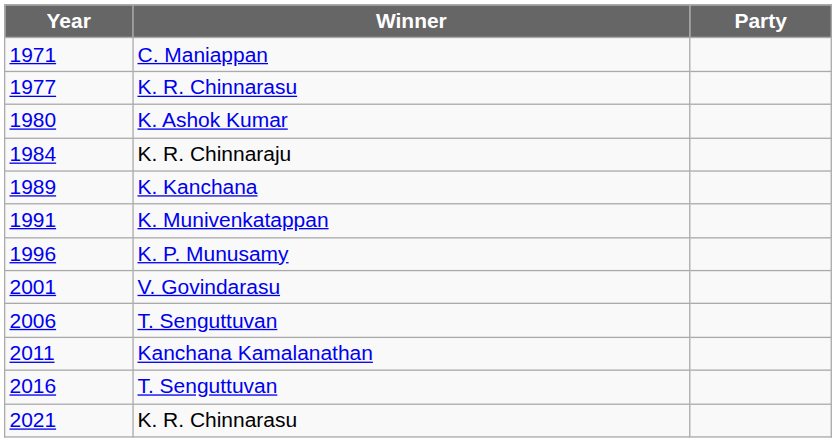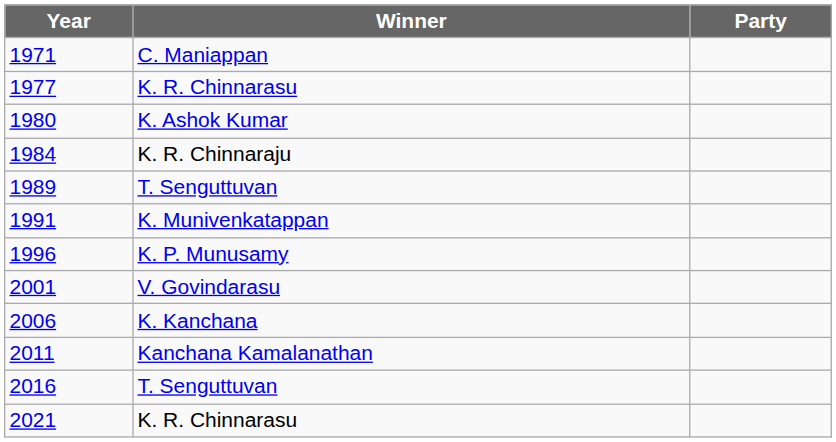1989 | Winner: K. Kanchana -> T. Senguttuvan
2006 | Winner: T. Senguttuvan -> K. Kanchana
